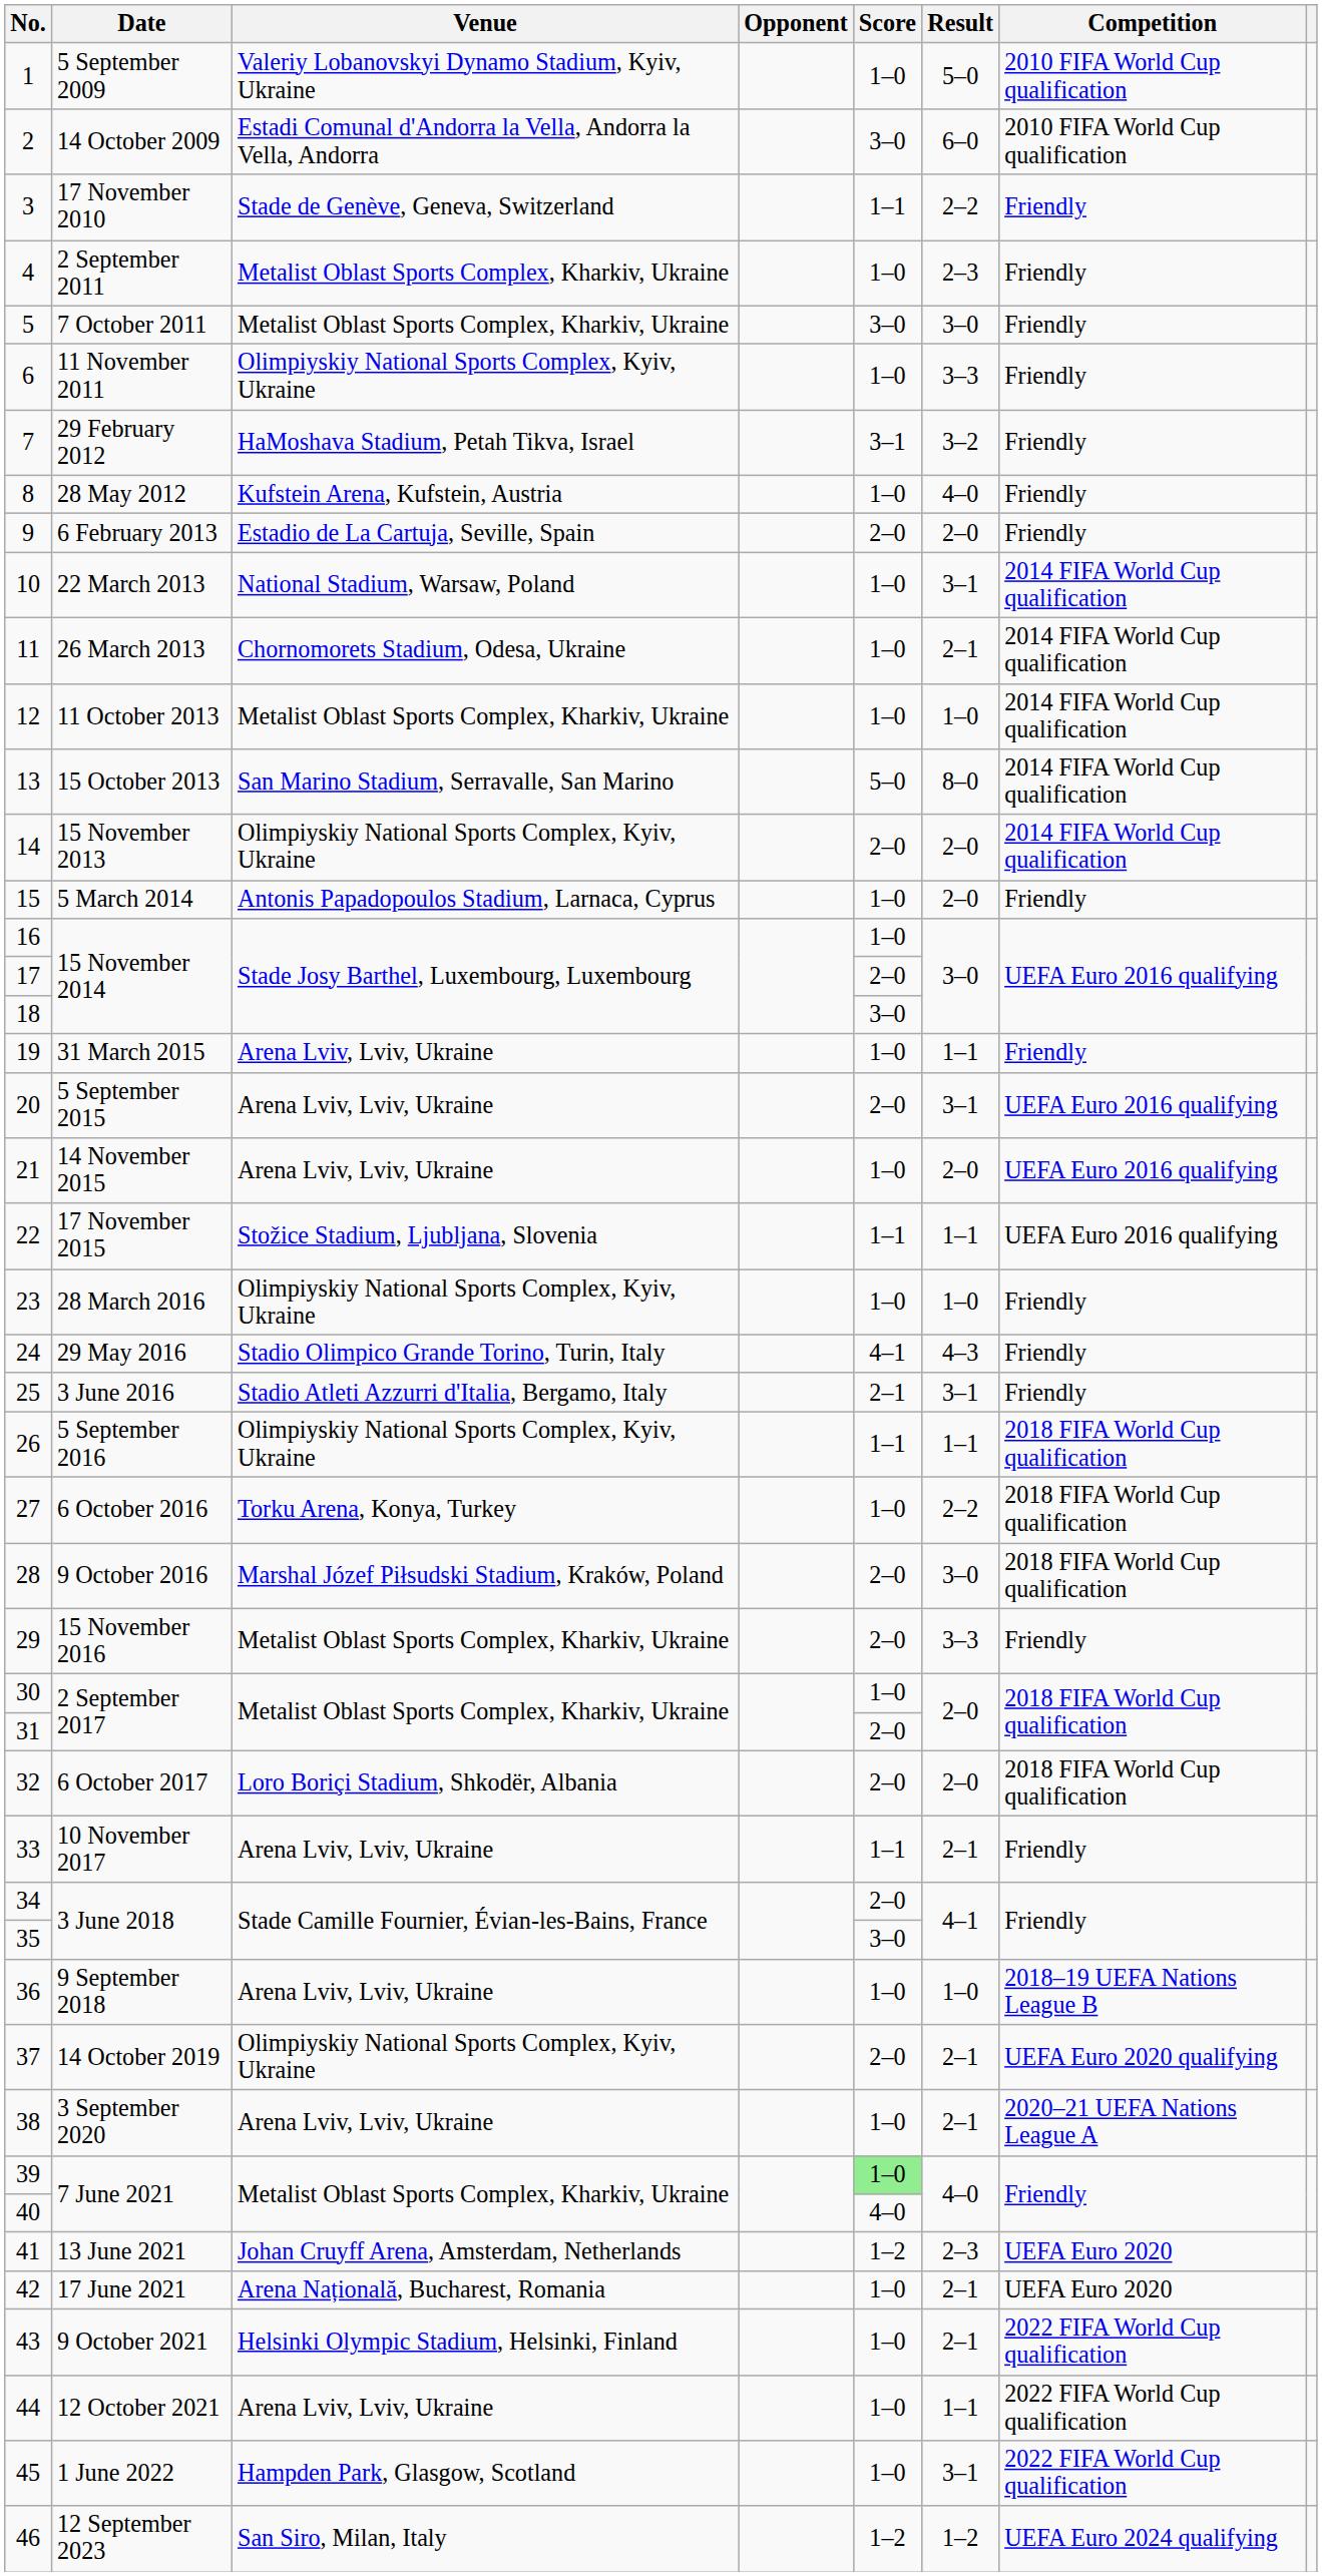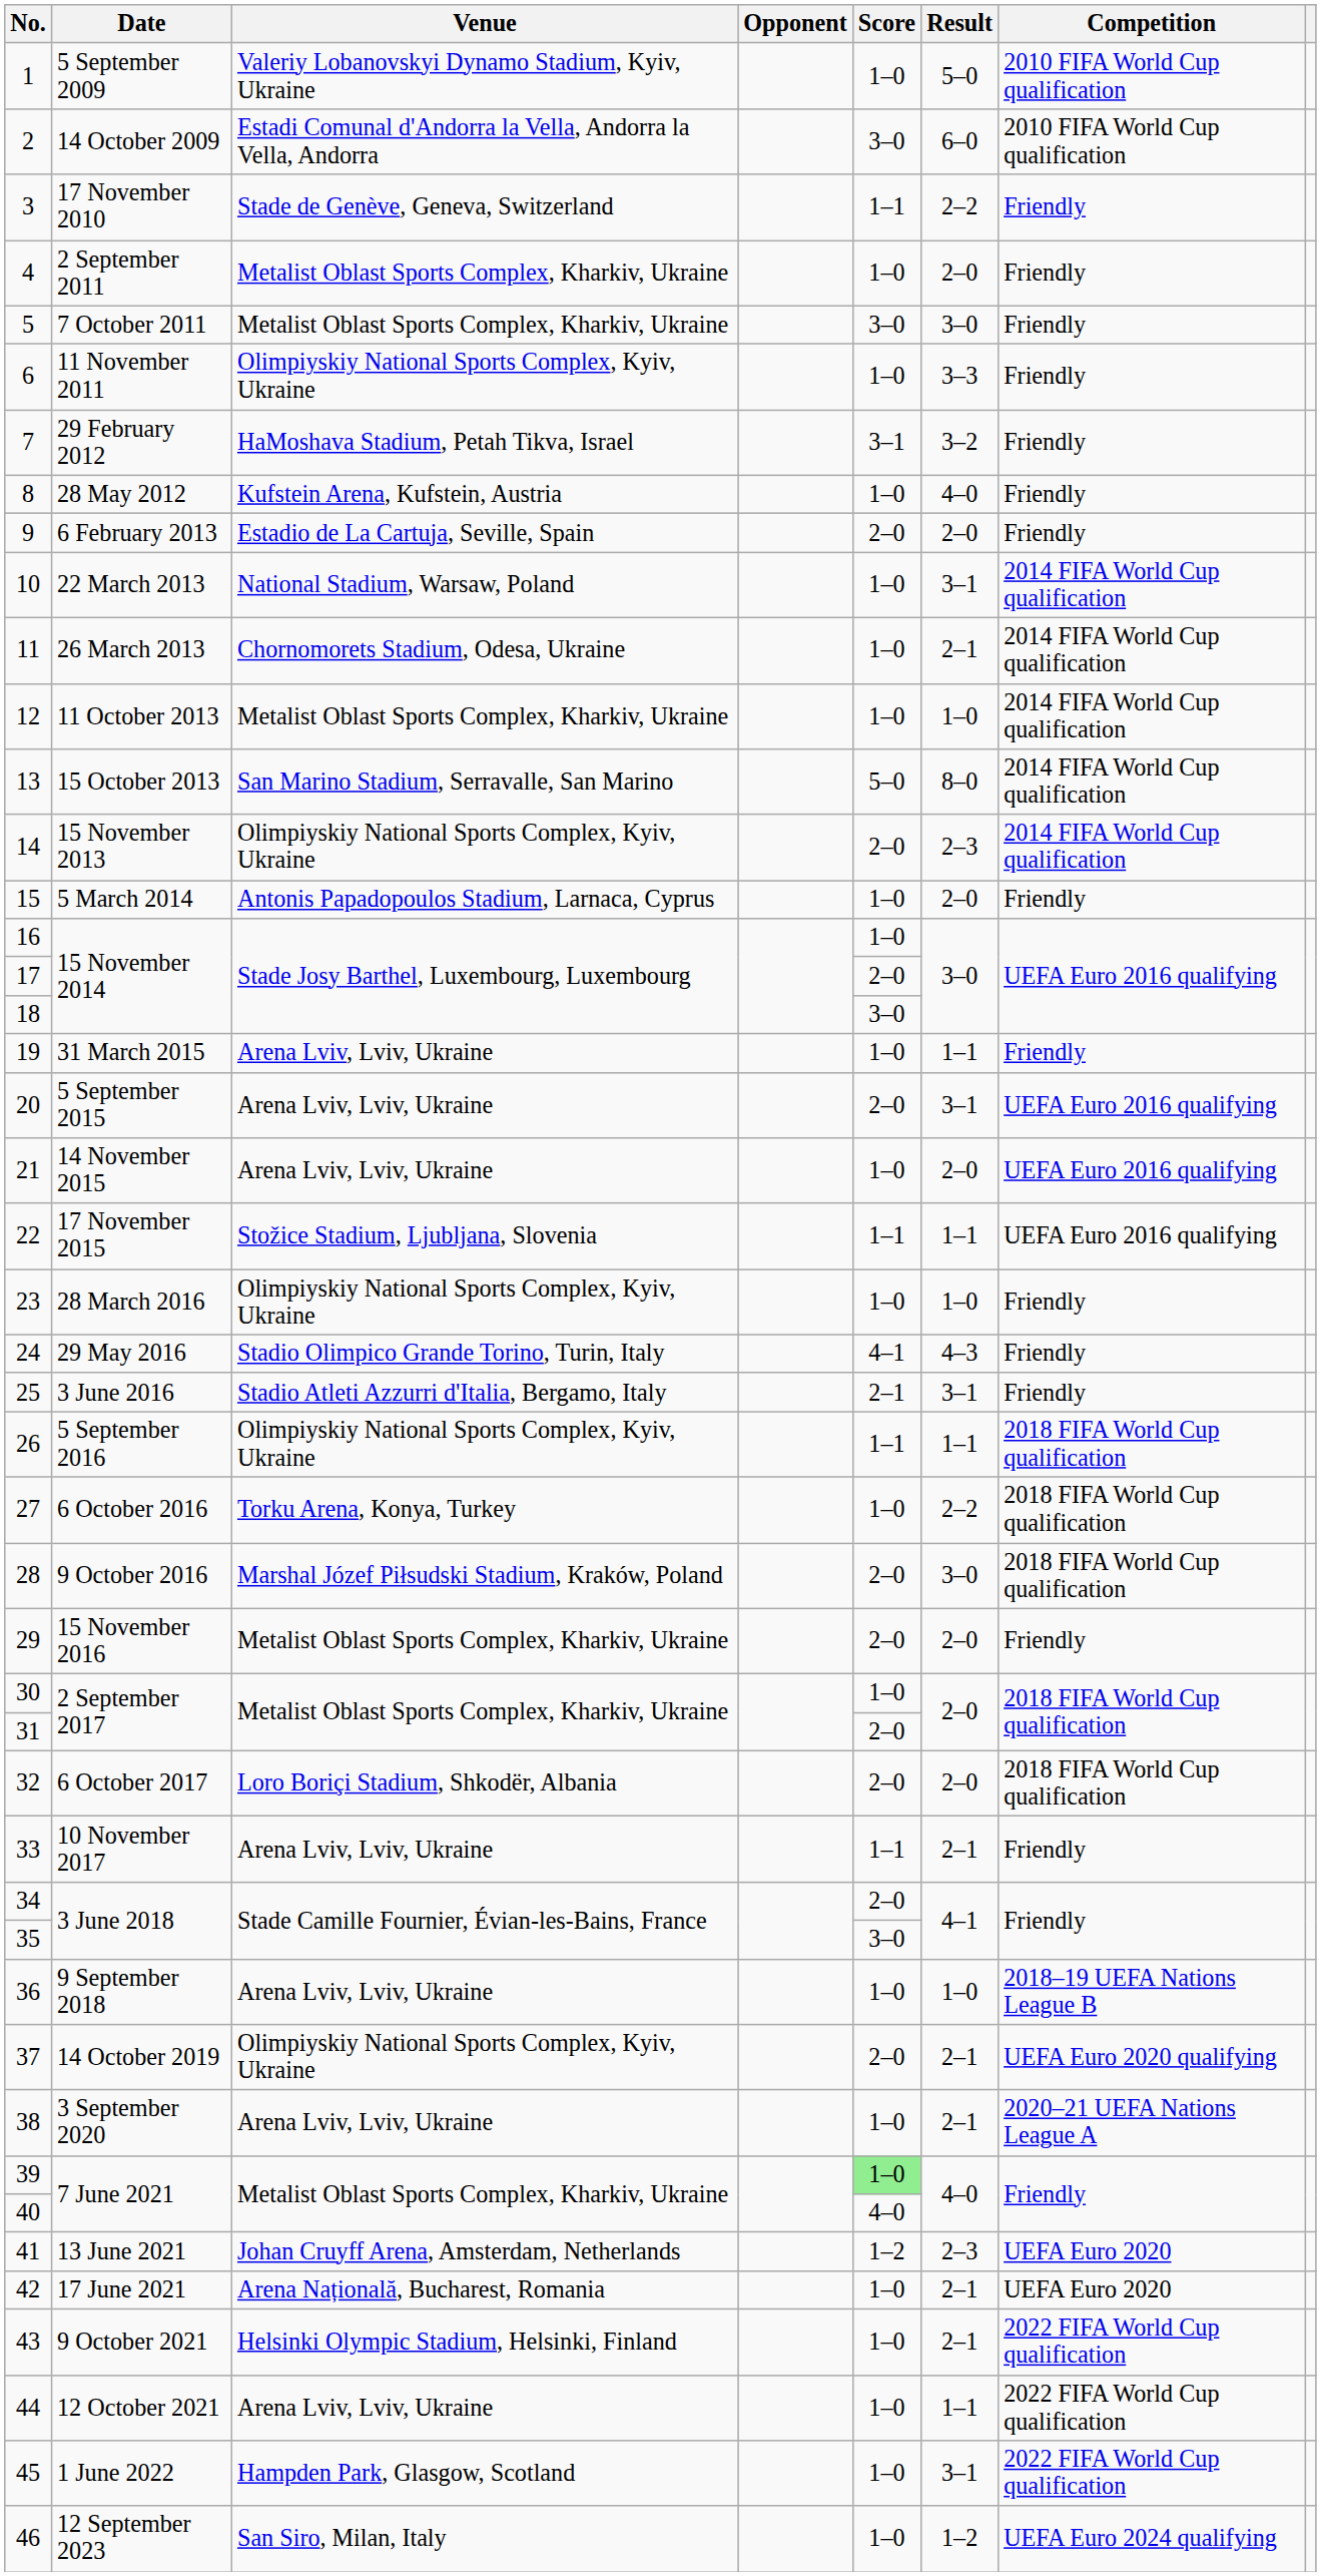4 | Result: 2–3 -> 2–0
14 | Result: 2–0 -> 2–3
29 | Result: 3–3 -> 2–0
46 | Score: 1–2 -> 1–0
